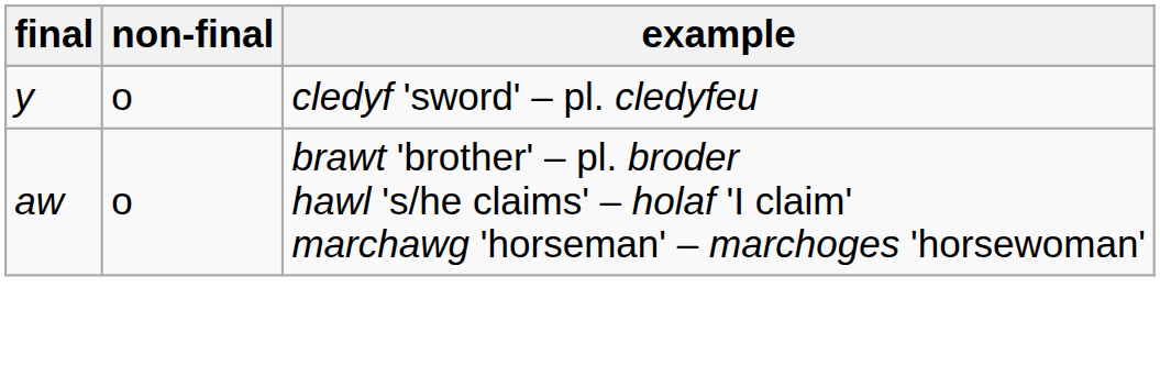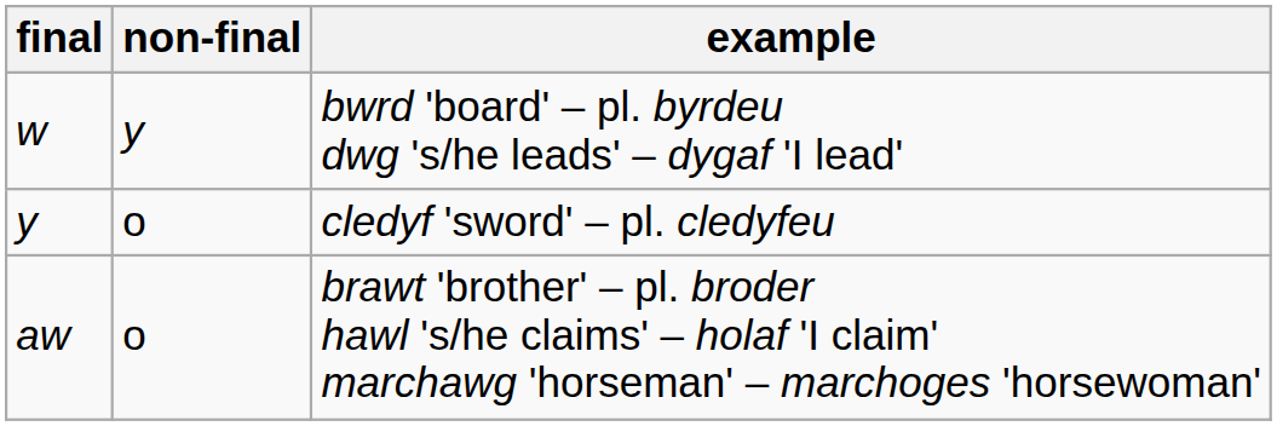+ row: w | y | bwrd 'board' – pl. byrdeu dwg 's/he leads' – dygaf 'I lead'
